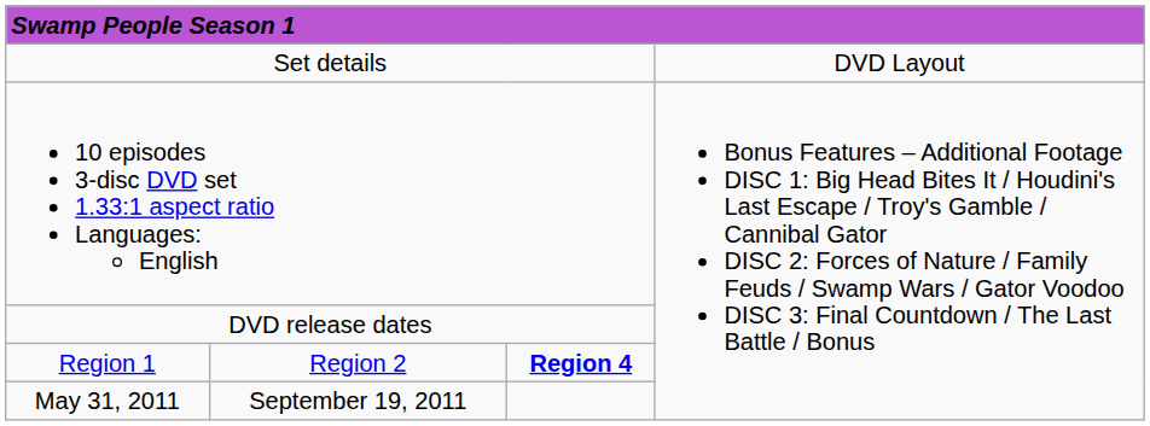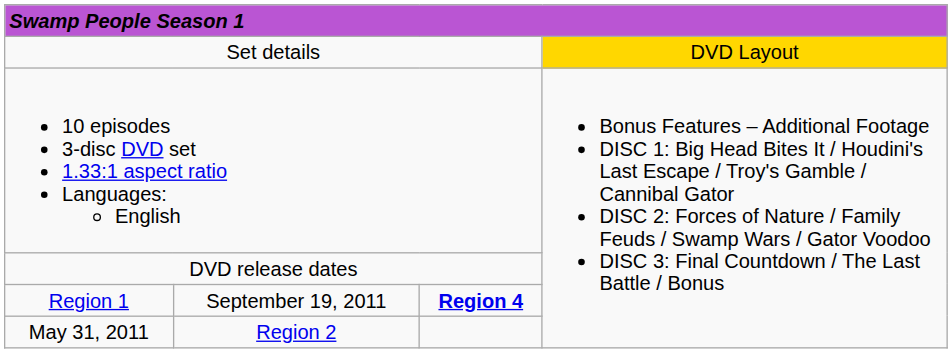Set details | column 4: no background -> gold background
Region 1 | column 2: Region 2 -> September 19, 2011
May 31, 2011 | column 2: September 19, 2011 -> Region 2
